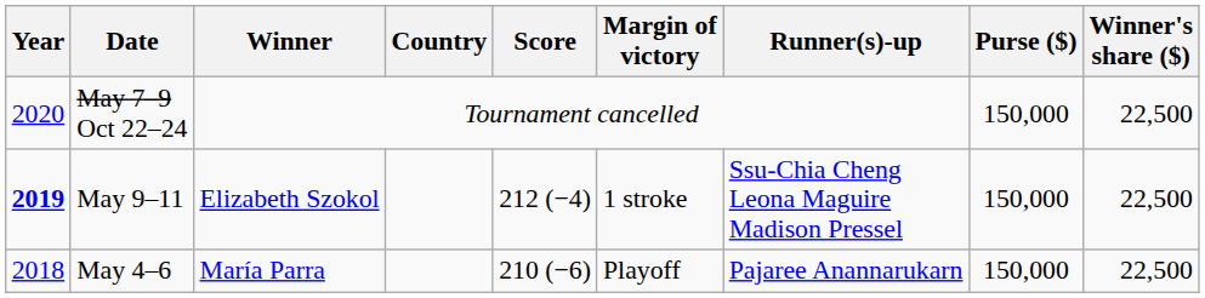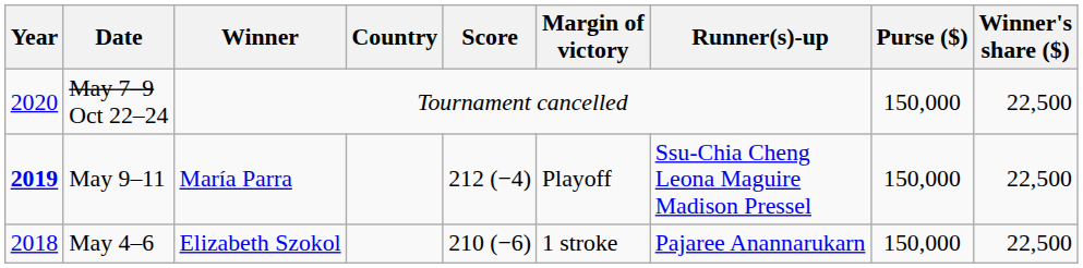May 9–11 | Winner: Elizabeth Szokol -> María Parra
May 9–11 | Margin of victory: 1 stroke -> Playoff
May 4–6 | Winner: María Parra -> Elizabeth Szokol
May 4–6 | Margin of victory: Playoff -> 1 stroke
